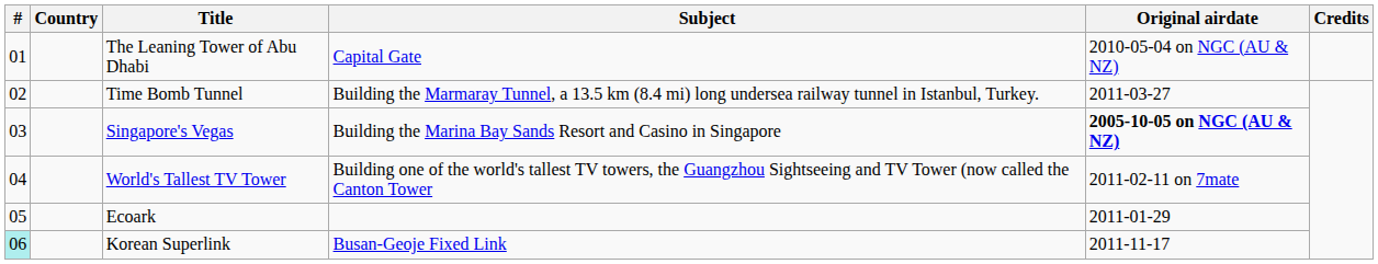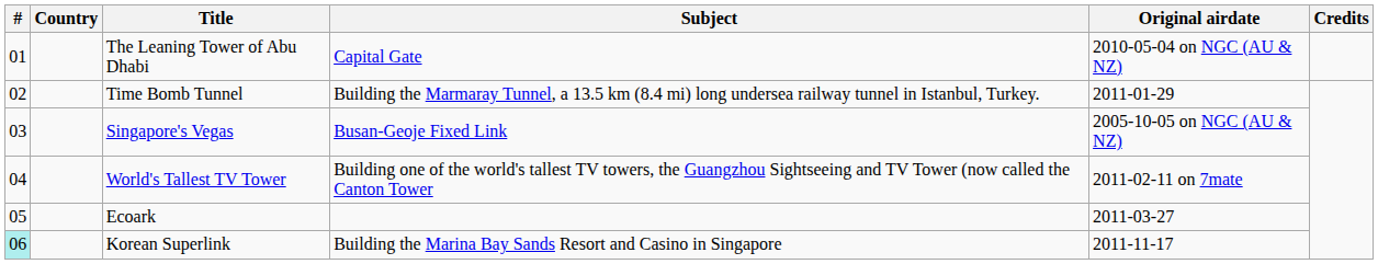Time Bomb Tunnel | Original airdate: 2011-03-27 -> 2011-01-29
Singapore's Vegas | Subject: Building the Marina Bay Sands Resort and Casino in Singapore -> Busan-Geoje Fixed Link
Singapore's Vegas | Original airdate: bold -> normal
Ecoark | Original airdate: 2011-01-29 -> 2011-03-27
Korean Superlink | Subject: Busan-Geoje Fixed Link -> Building the Marina Bay Sands Resort and Casino in Singapore
